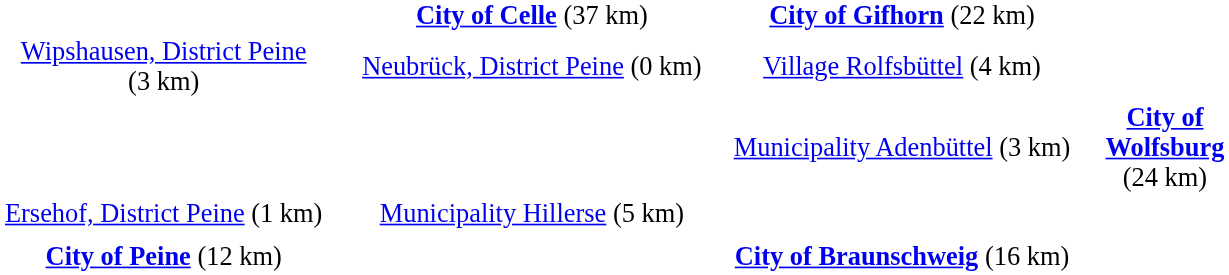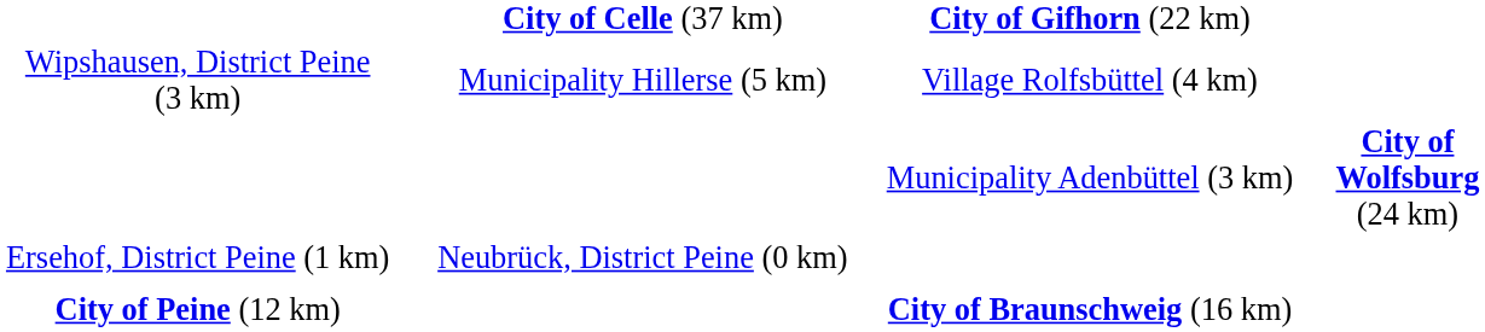Wipshausen, District Peine (3 km) | column 2: Neubrück, District Peine (0 km) -> Municipality Hillerse (5 km)
Ersehof, District Peine (1 km) | column 2: Municipality Hillerse (5 km) -> Neubrück, District Peine (0 km)
